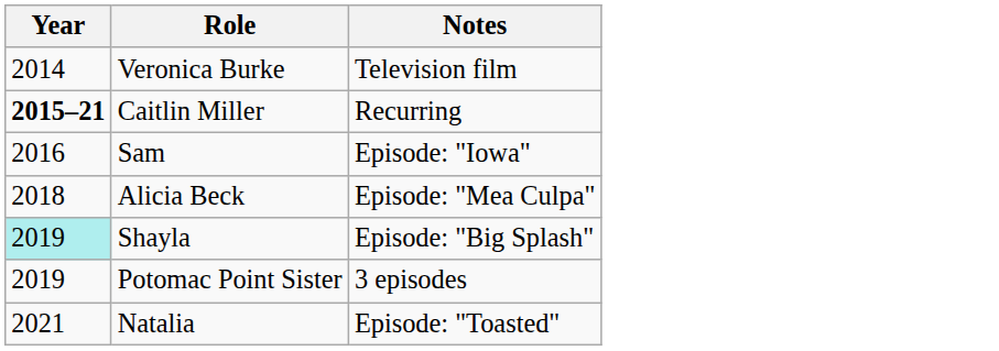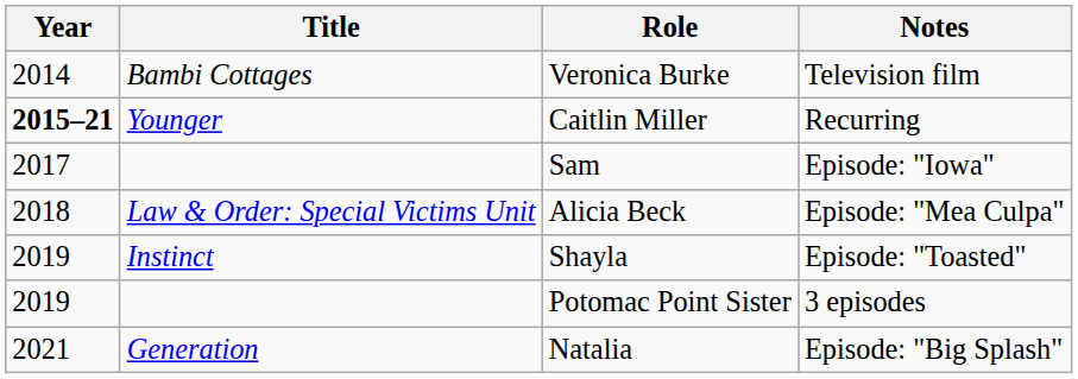+ column: Title | Bambi Cottages | Younger | Law & Order: Special Victims Unit | Instinct | Generation
Sam | Year: 2016 -> 2017
Shayla | Year: paleturquoise background -> no background
Shayla | Notes: Episode: "Big Splash" -> Episode: "Toasted"
Natalia | Notes: Episode: "Toasted" -> Episode: "Big Splash"
